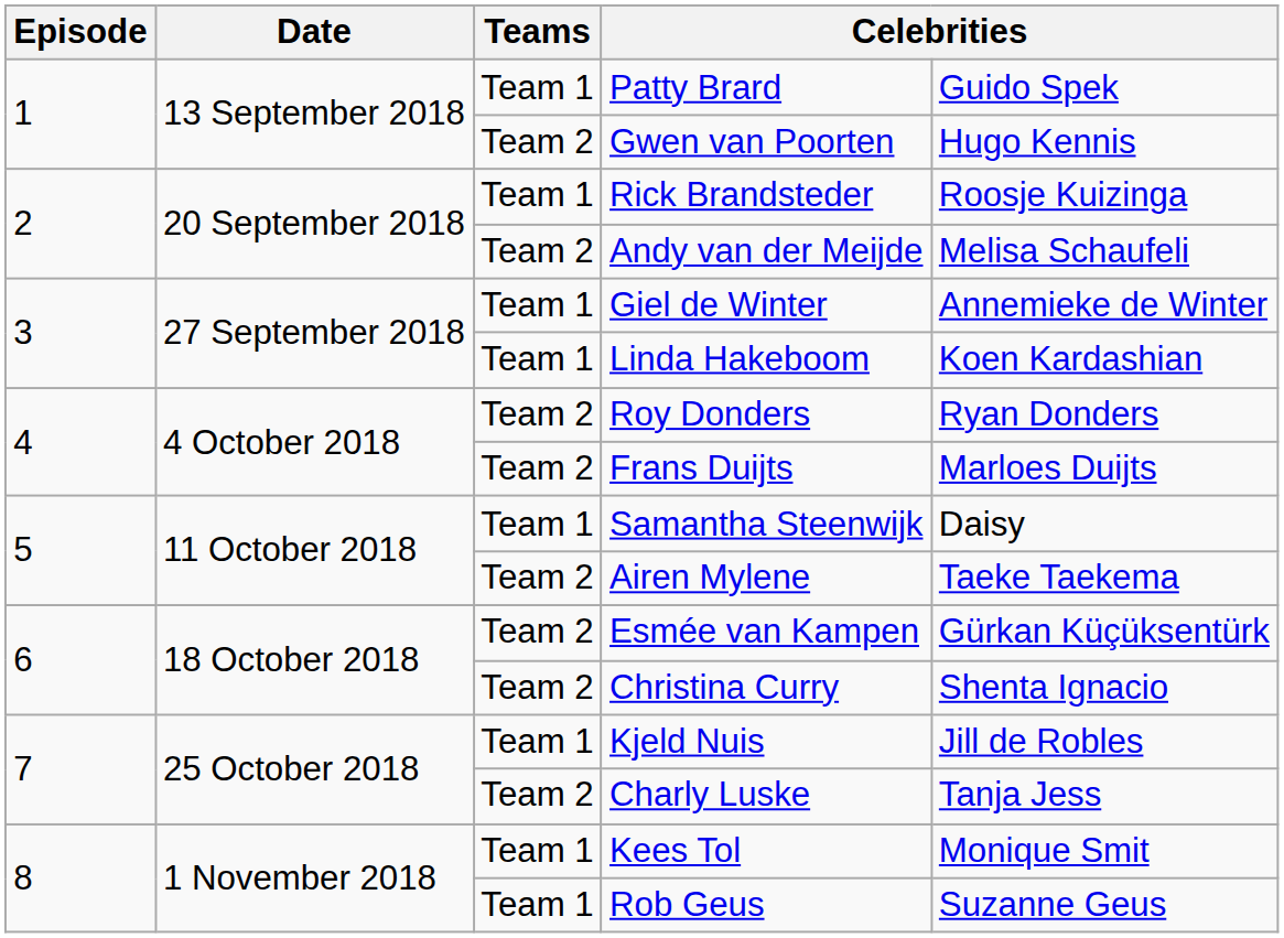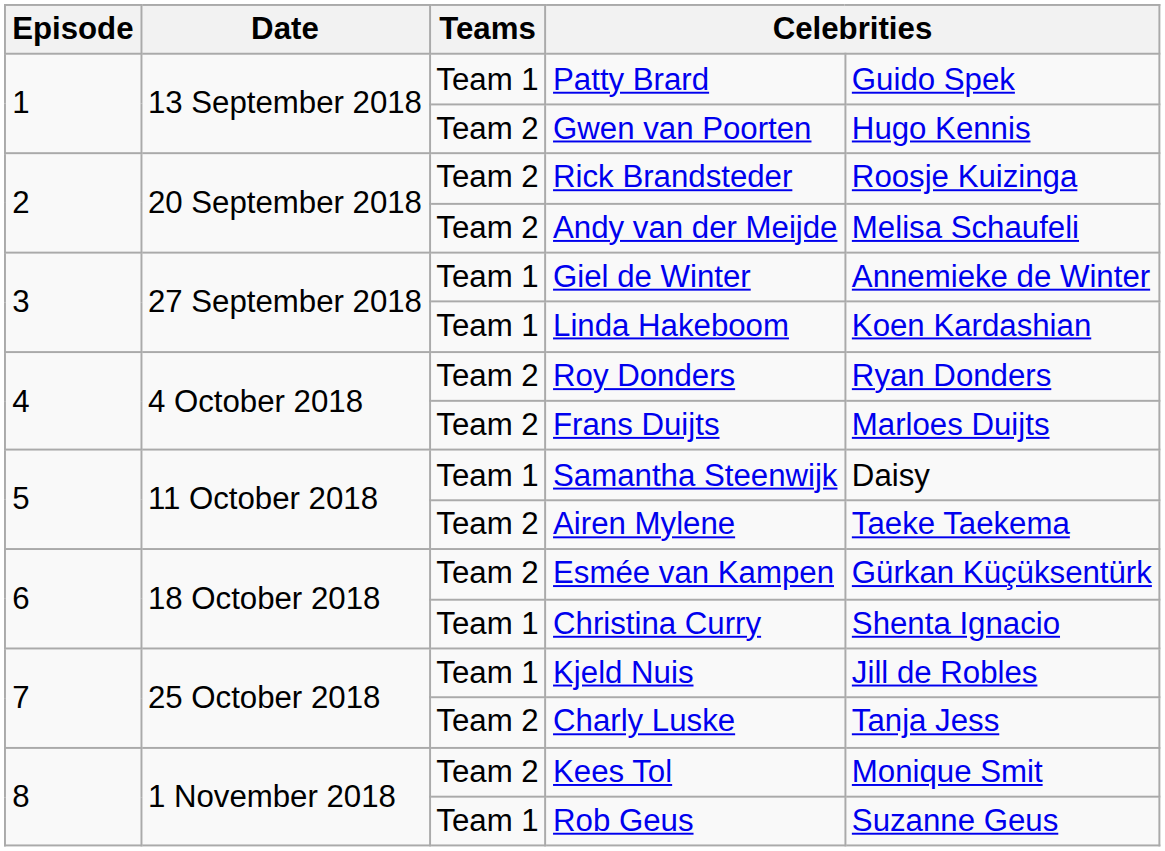Rick Brandsteder | Teams: Team 1 -> Team 2
Christina Curry | Teams: Team 2 -> Team 1
Kees Tol | Teams: Team 1 -> Team 2
